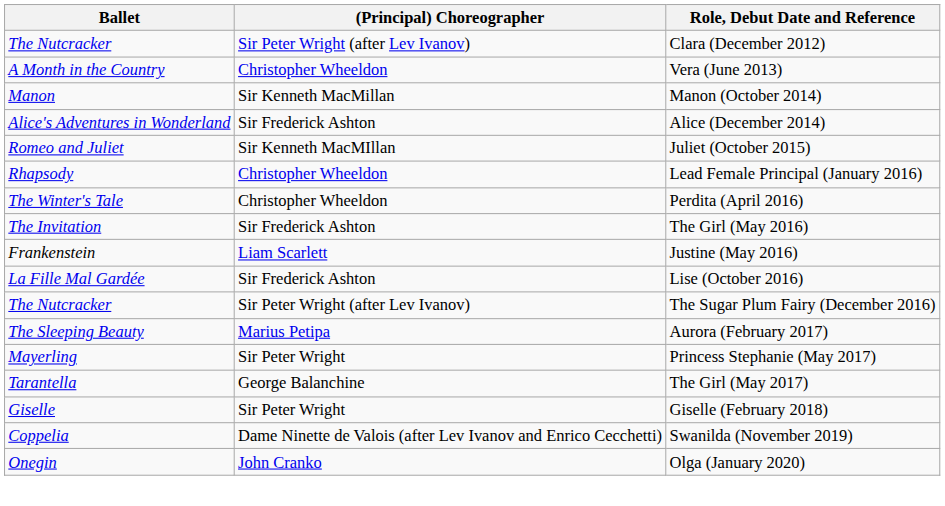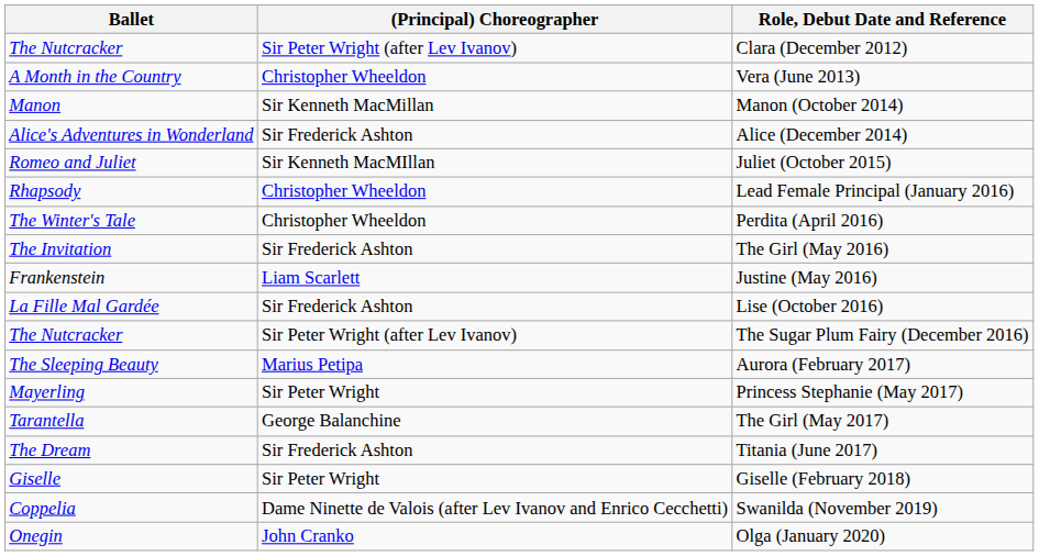+ row: The Dream | Sir Frederick Ashton | Titania (June 2017)
